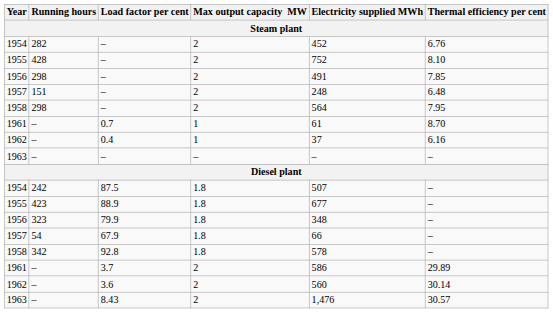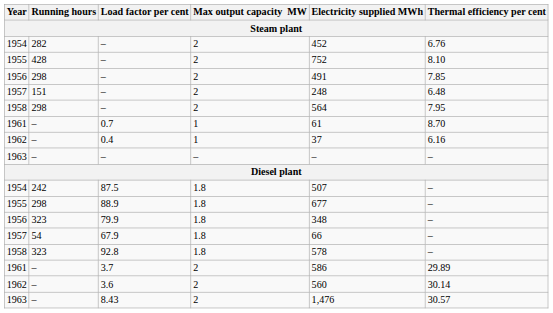88.9 | Running hours: 423 -> 298
92.8 | Running hours: 342 -> 323
